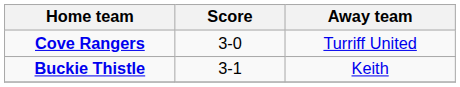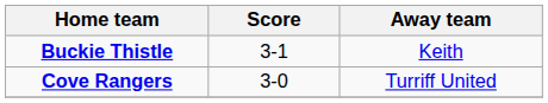rows swapped: Buckie Thistle <-> Cove Rangers
